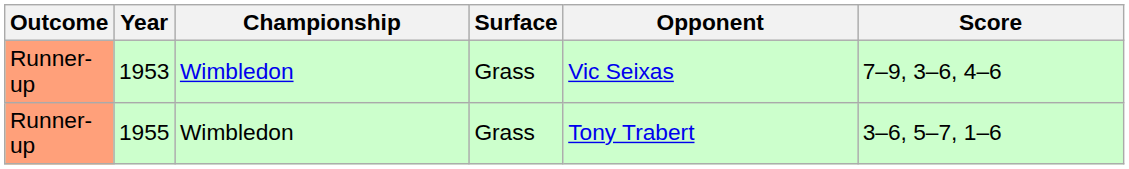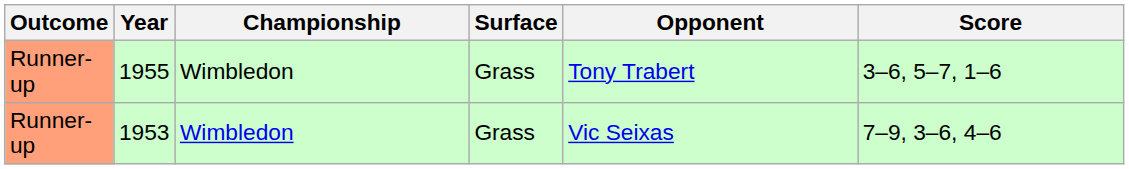rows swapped: 1953 <-> 1955
